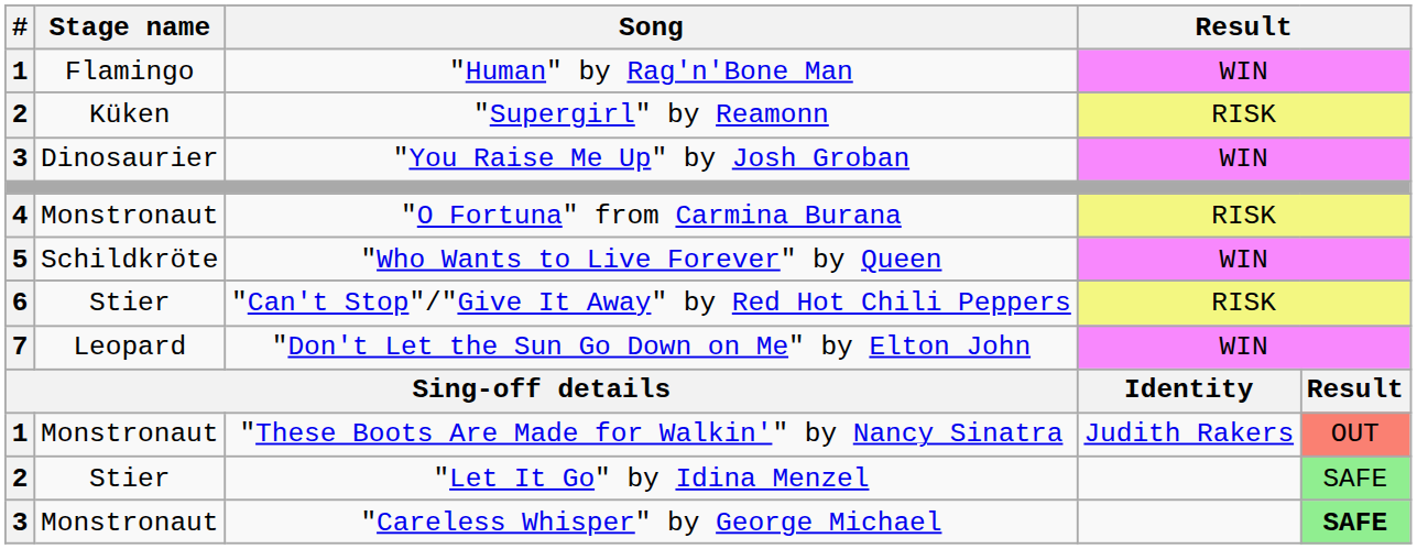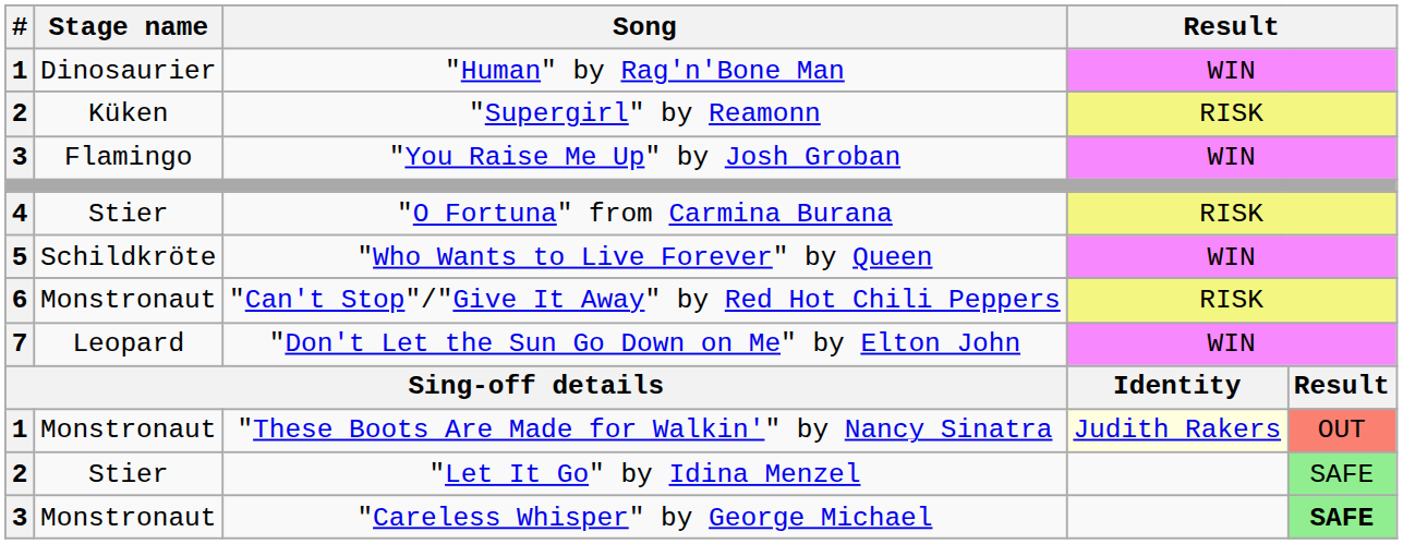"Human" by Rag'n'Bone Man | Stage name: Flamingo -> Dinosaurier
"You Raise Me Up" by Josh Groban | Stage name: Dinosaurier -> Flamingo
"O Fortuna" from Carmina Burana | Stage name: Monstronaut -> Stier
"Can't Stop"/"Give It Away" by Red Hot Chili Peppers | Stage name: Stier -> Monstronaut
"These Boots Are Made for Walkin'" by Nancy Sinatra | column 4: no background -> lightyellow background
